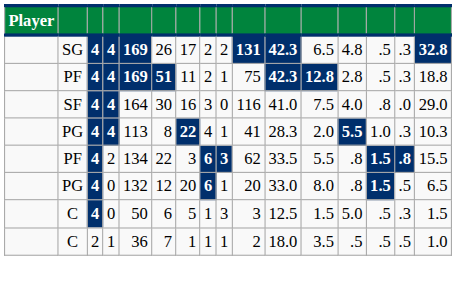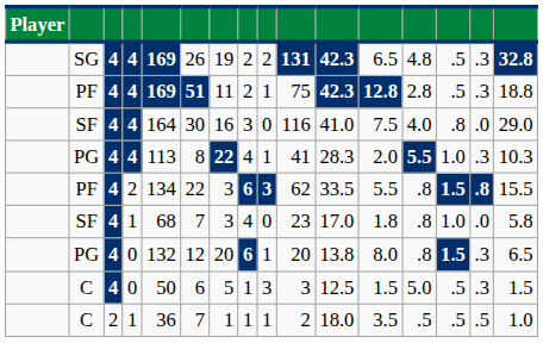SG | column 7: 17 -> 19
+ row: SF | 4 | 1 | 68 | 7 | 3 | 4 | 0 | 23 | 17.0 | 1.8 | .8 | 1.0 | .0 | 5.8
PG / 0 | column 11: 33.0 -> 13.8
PG / 0 | column 15: .5 -> .3
